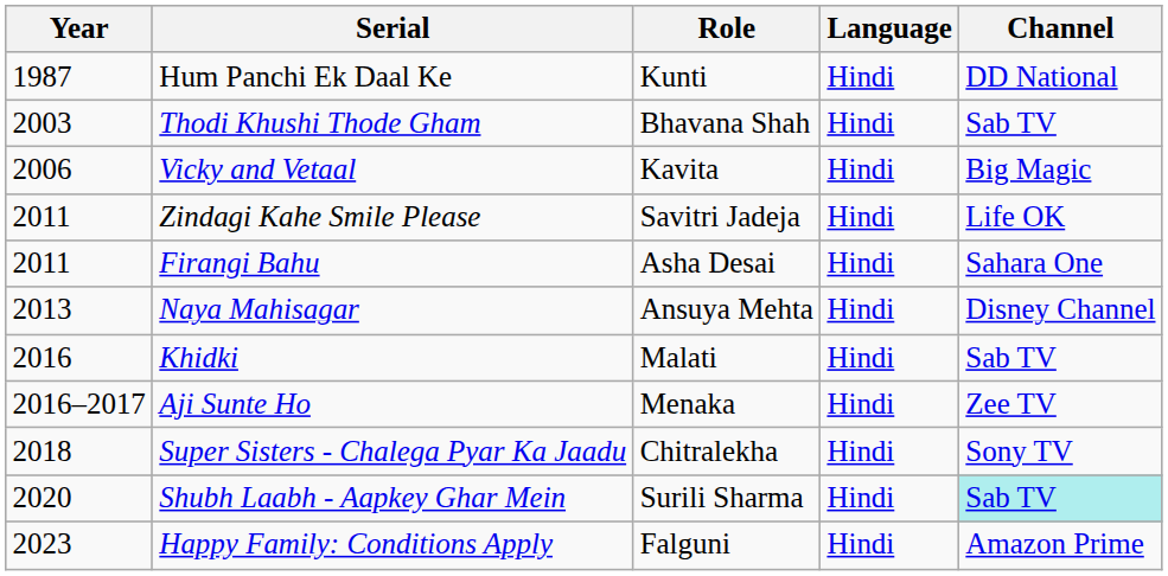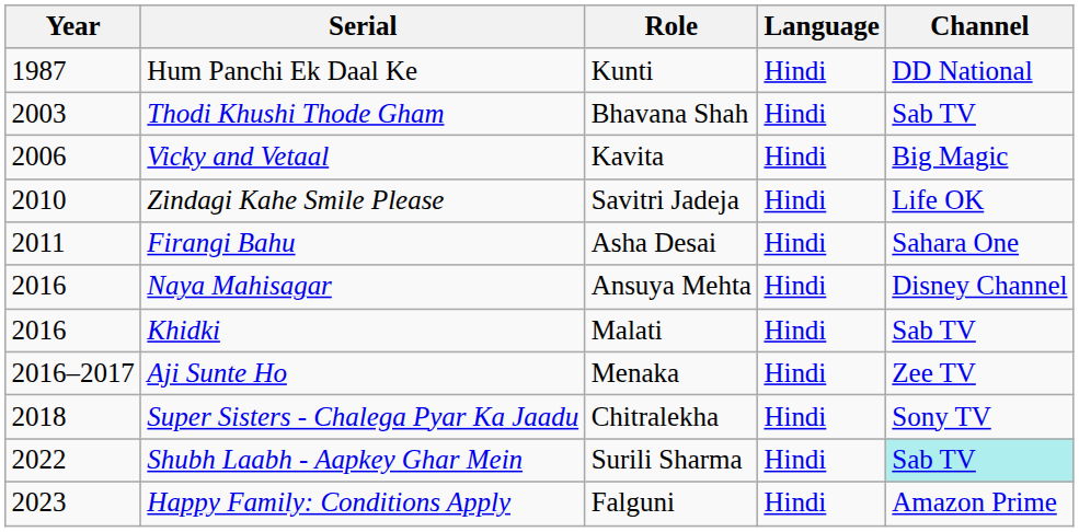Zindagi Kahe Smile Please | Year: 2011 -> 2010
Naya Mahisagar | Year: 2013 -> 2016
Shubh Laabh - Aapkey Ghar Mein | Year: 2020 -> 2022
